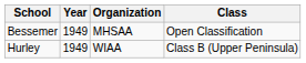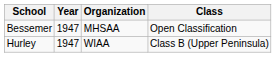Bessemer | Year: 1949 -> 1947
Hurley | Year: 1949 -> 1947
